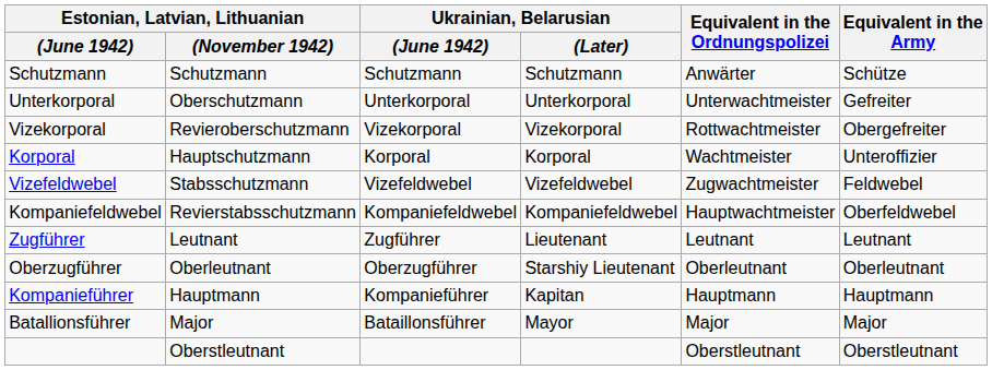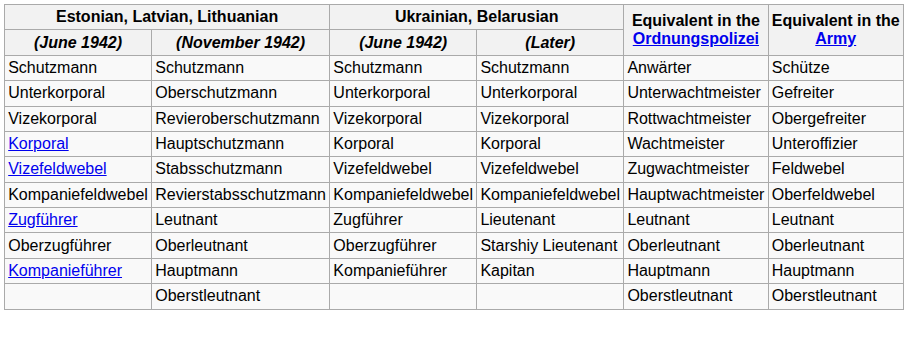- row: Batallionsführer | Major | Bataillonsführer | Mayor | Major | Major
